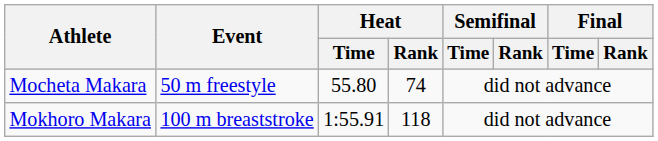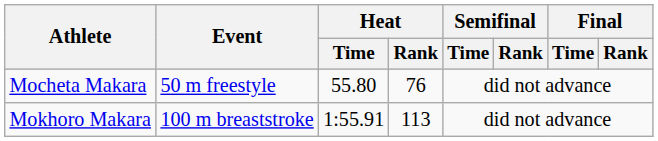Mocheta Makara | Heat / Rank: 74 -> 76
Mokhoro Makara | Heat / Rank: 118 -> 113
